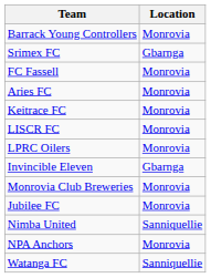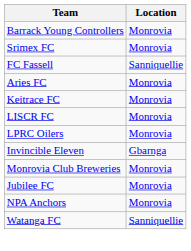Srimex FC | Location: Gbarnga -> Monrovia
FC Fassell | Location: Monrovia -> Sanniquellie
- row: Nimba United | Sanniquellie
